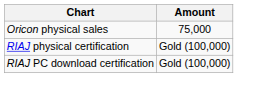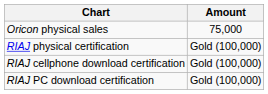+ row: RIAJ cellphone download certification | Gold (100,000)
